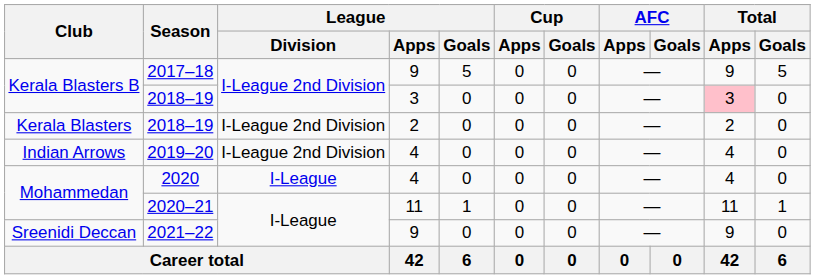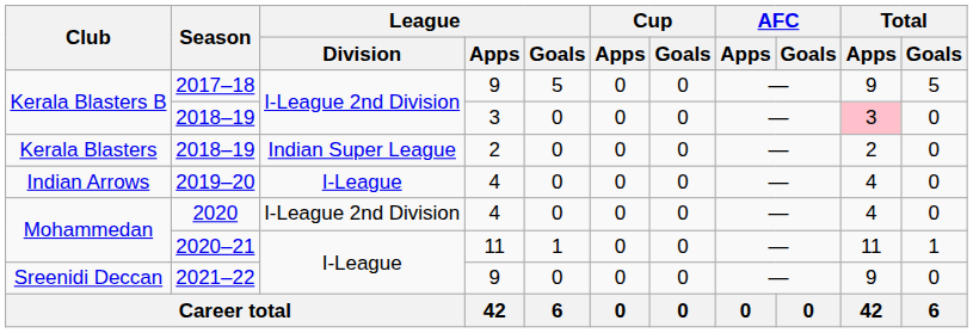Kerala Blasters / 2018–19 | League / Division: I-League 2nd Division -> Indian Super League
2019–20 | League / Division: I-League 2nd Division -> I-League
2020 | League / Division: I-League -> I-League 2nd Division
